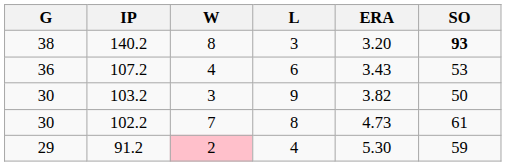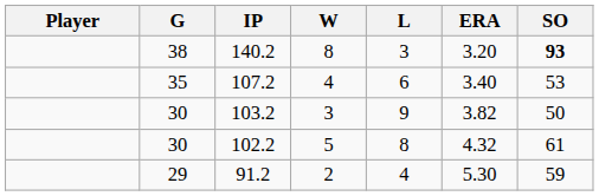+ column: Player
107.2 | G: 36 -> 35
107.2 | ERA: 3.43 -> 3.40
102.2 | W: 7 -> 5
102.2 | ERA: 4.73 -> 4.32
91.2 | W: pink background -> no background
